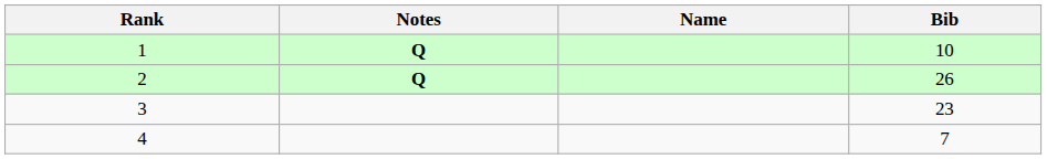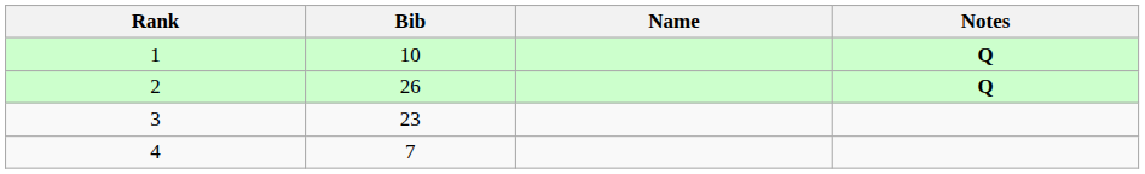columns swapped: Bib <-> Notes
